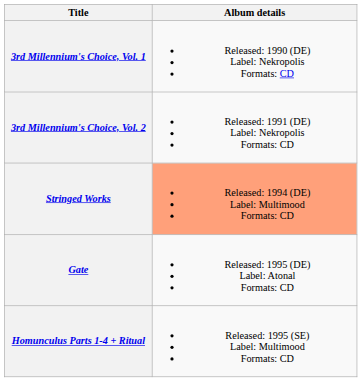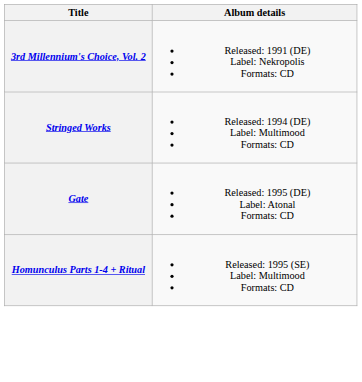- row: 3rd Millennium's Choice, Vol. 1 | Released: 1990 (DE) Label: Nekropolis Formats: CD
Stringed Works | Album details: lightsalmon background -> no background
